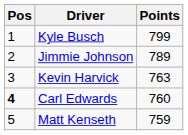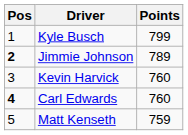Jimmie Johnson | Pos: normal -> bold
Kevin Harvick | Points: 763 -> 760
